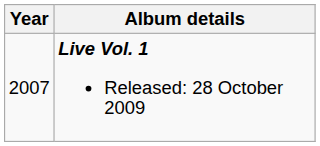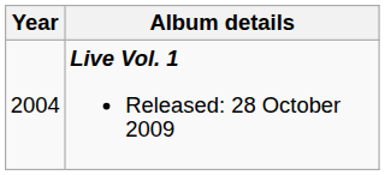Live Vol. 1 Released: 28 October 2009 | Year: 2007 -> 2004
